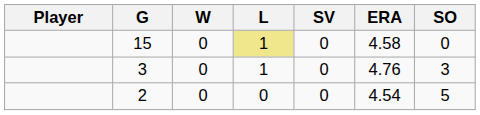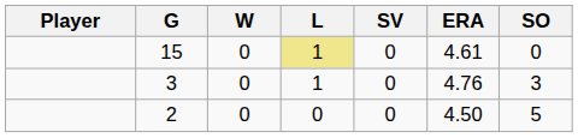15 | ERA: 4.58 -> 4.61
2 | ERA: 4.54 -> 4.50
